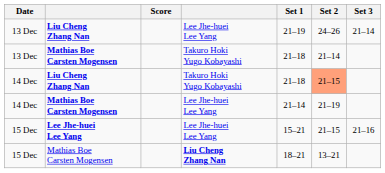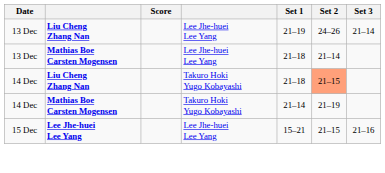13 Dec / Mathias Boe Carsten Mogensen | column 4: Takuro Hoki Yugo Kobayashi -> Lee Jhe-huei Lee Yang
14 Dec / Mathias Boe Carsten Mogensen | column 4: Lee Jhe-huei Lee Yang -> Takuro Hoki Yugo Kobayashi
- row: 15 Dec | Mathias Boe Carsten Mogensen | Liu Cheng Zhang Nan | 18–21 | 13–21
